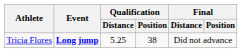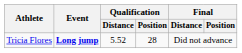Tricia Flores | Qualification / Distance: 5.25 -> 5.52
Tricia Flores | Qualification / Position: 38 -> 28
